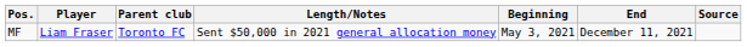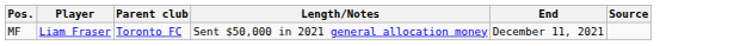- column: Beginning | May 3, 2021
